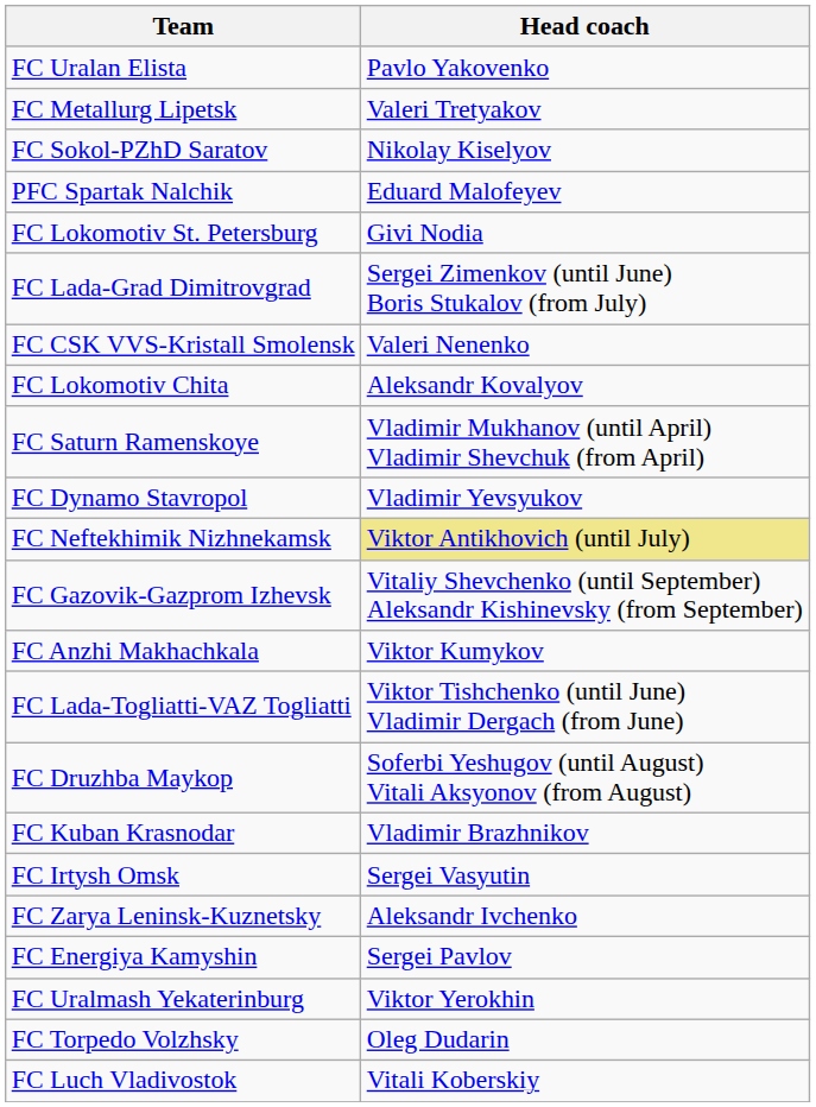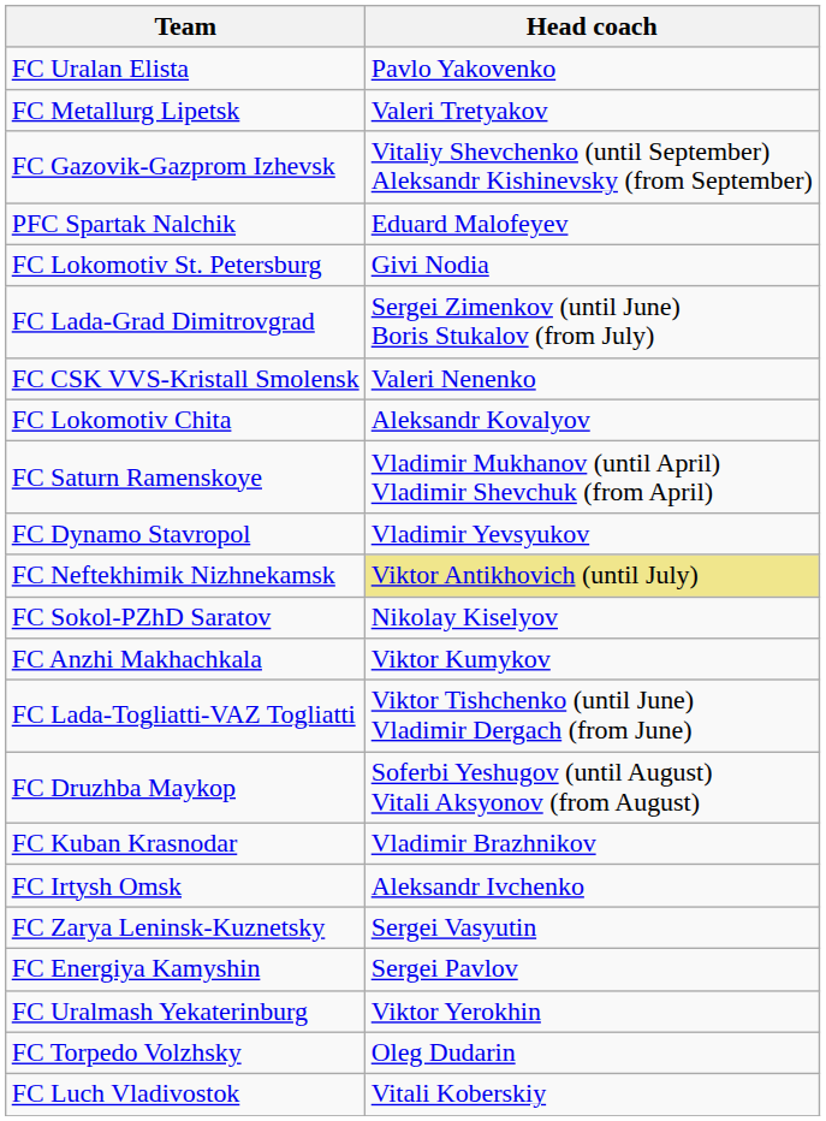rows swapped: FC Sokol-PZhD Saratov <-> FC Gazovik-Gazprom Izhevsk
FC Irtysh Omsk | Head coach: Sergei Vasyutin -> Aleksandr Ivchenko
FC Zarya Leninsk-Kuznetsky | Head coach: Aleksandr Ivchenko -> Sergei Vasyutin
